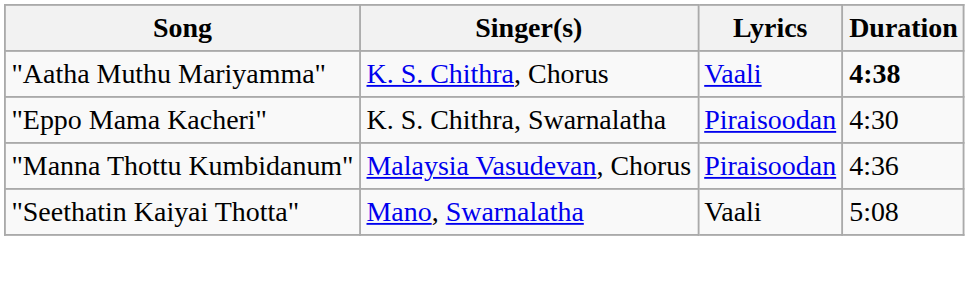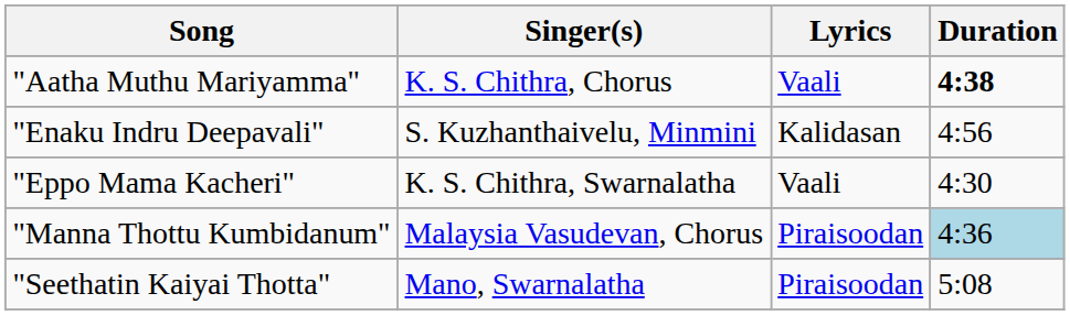+ row: "Enaku Indru Deepavali" | S. Kuzhanthaivelu, Minmini | Kalidasan | 4:56
"Eppo Mama Kacheri" | Lyrics: Piraisoodan -> Vaali
"Manna Thottu Kumbidanum" | Duration: no background -> lightblue background
"Seethatin Kaiyai Thotta" | Lyrics: Vaali -> Piraisoodan
